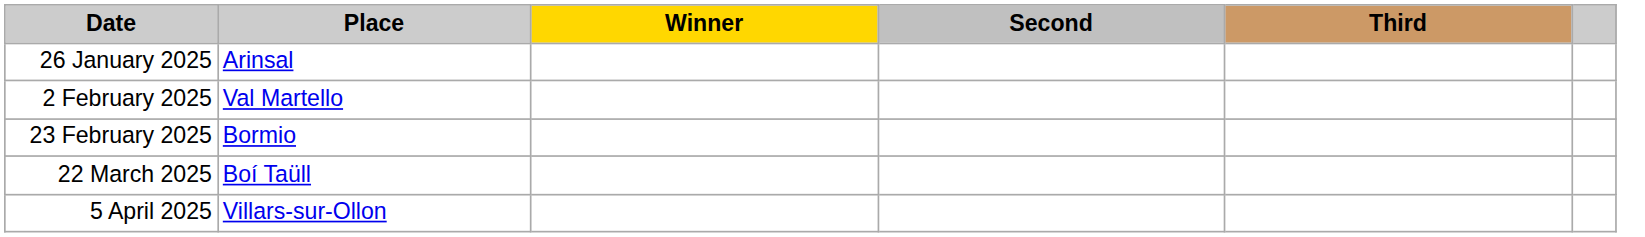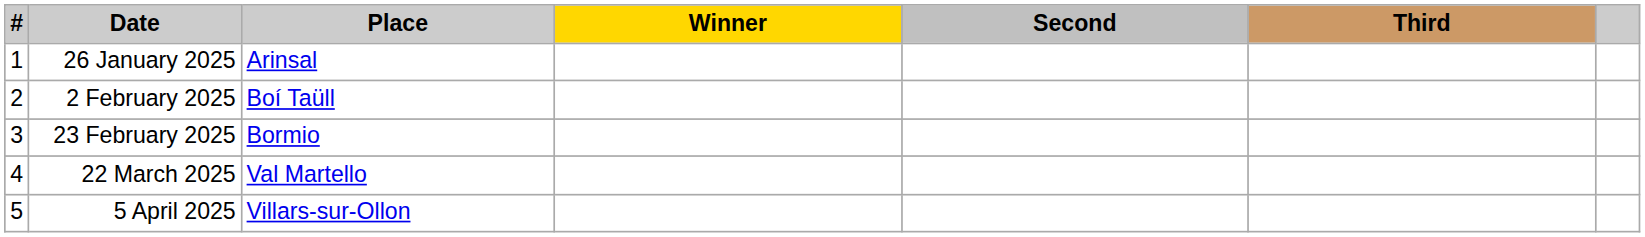+ column: # | 1 | 2 | 3 | 4 | 5
2 February 2025 | Place: Val Martello -> Boí Taüll
22 March 2025 | Place: Boí Taüll -> Val Martello
